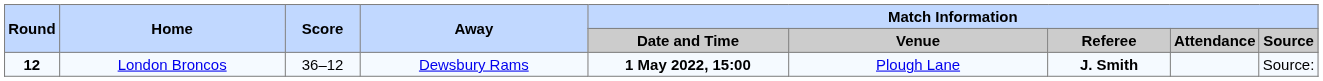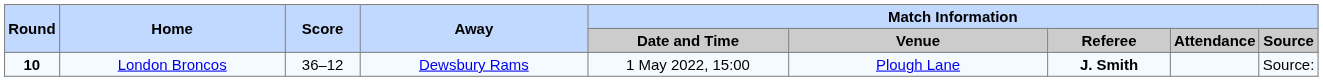London Broncos | Round: 12 -> 10
London Broncos | Match Information / Date and Time: bold -> normal
